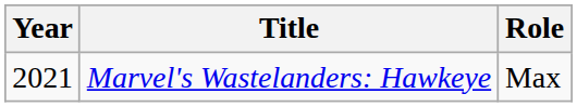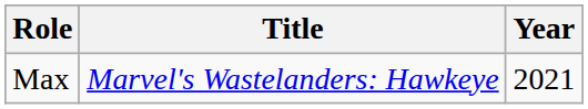columns swapped: Year <-> Role
